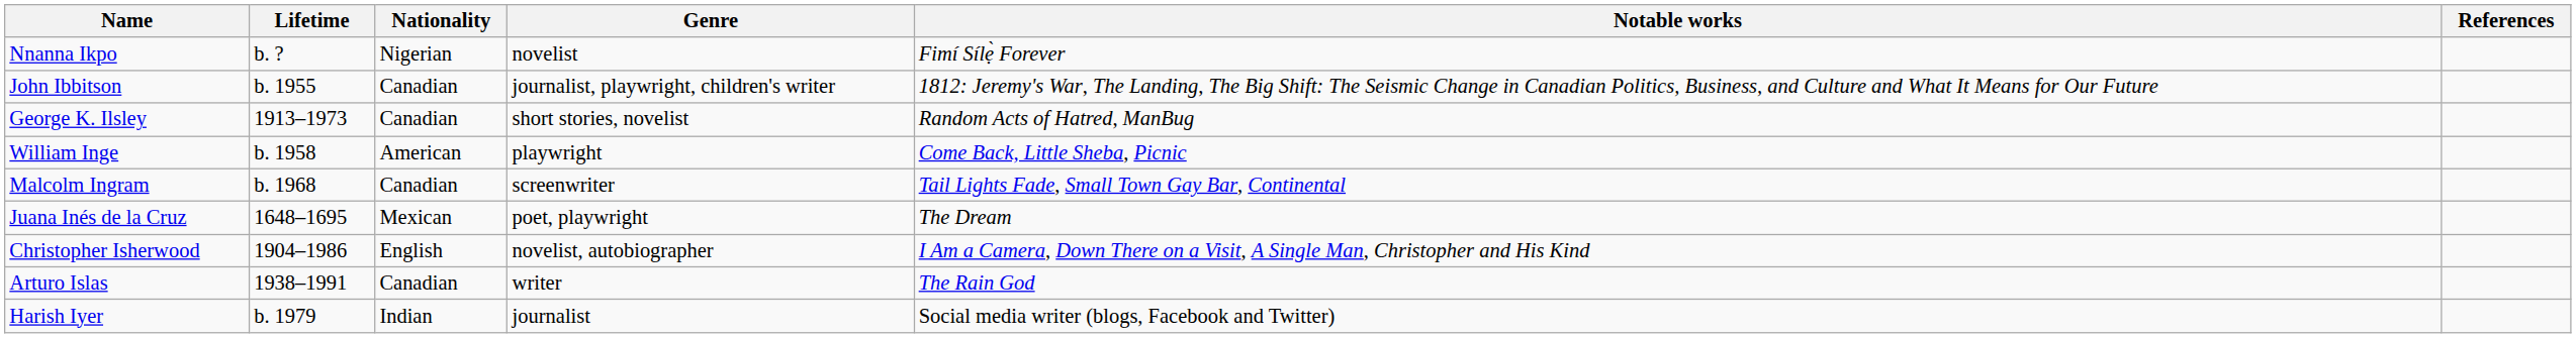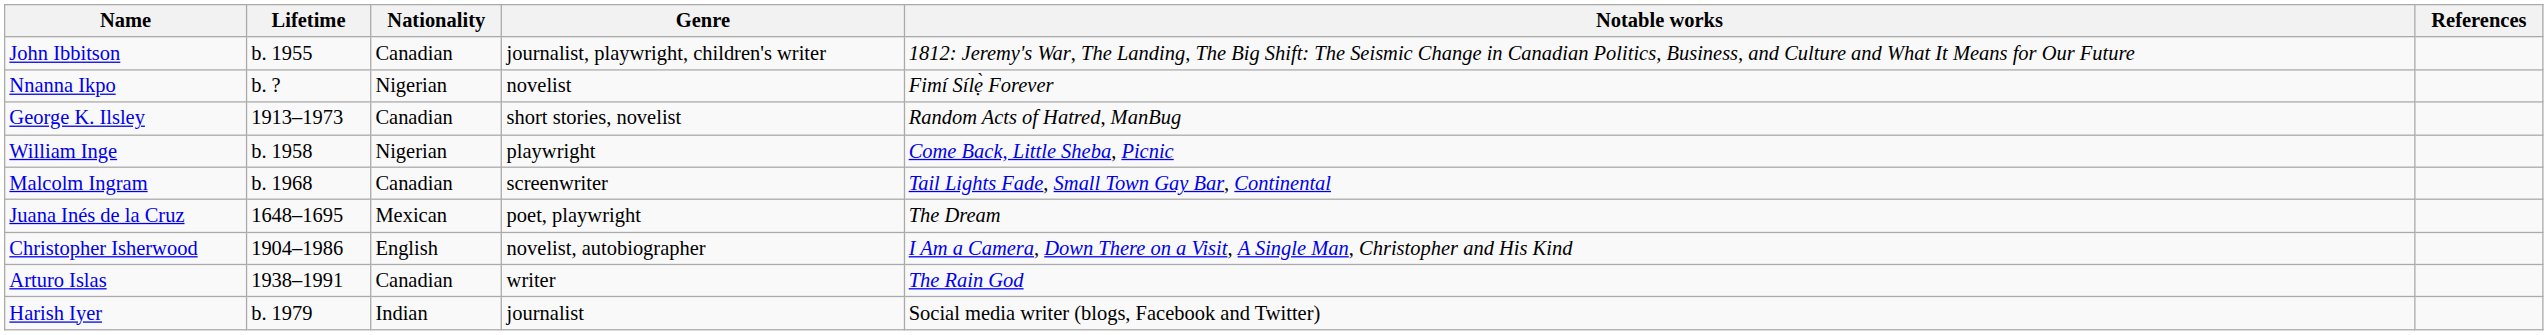rows swapped: John Ibbitson <-> Nnanna Ikpo
William Inge | Nationality: American -> Nigerian
